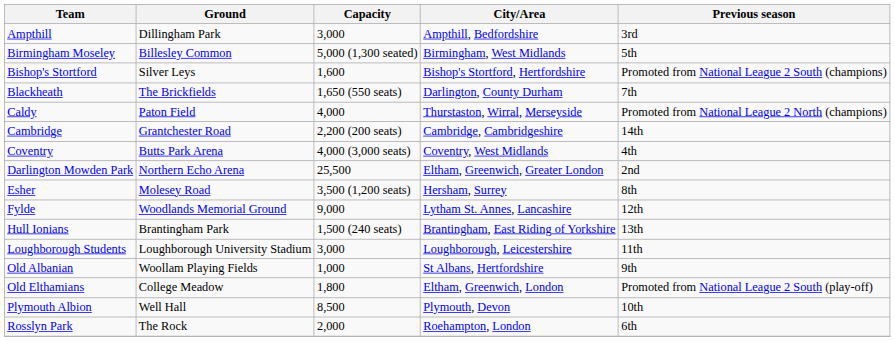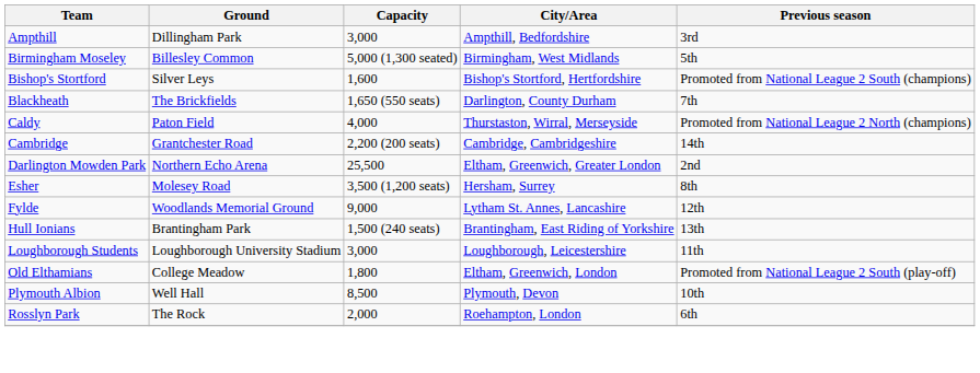- row: Coventry | Butts Park Arena | 4,000 (3,000 seats) | Coventry, West Midlands | 4th
- row: Old Albanian | Woollam Playing Fields | 1,000 | St Albans, Hertfordshire | 9th
